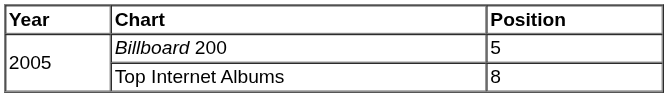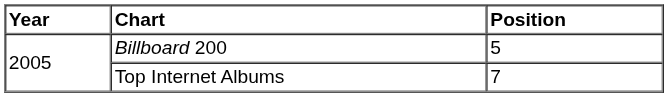Top Internet Albums | Position: 8 -> 7
